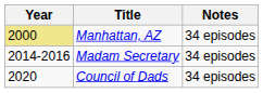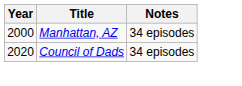Manhattan, AZ | Year: khaki background -> no background
- row: 2014-2016 | Madam Secretary | 34 episodes
